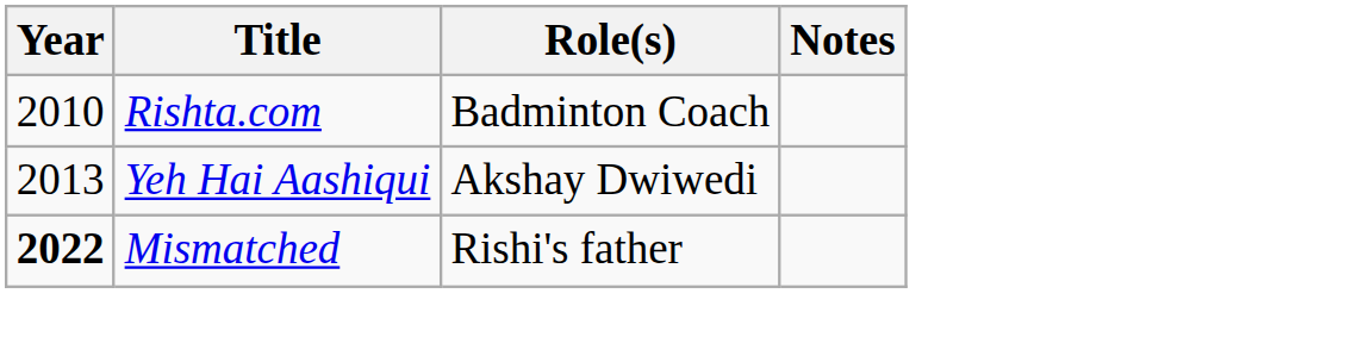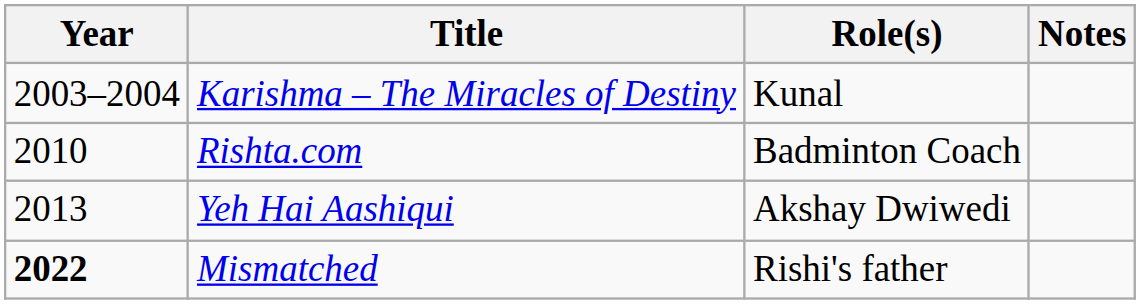+ row: 2003–2004 | Karishma – The Miracles of Destiny | Kunal
